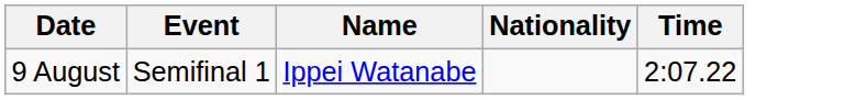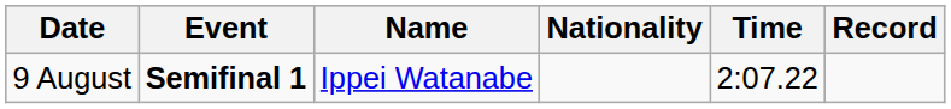+ column: Record
9 August | Event: normal -> bold
